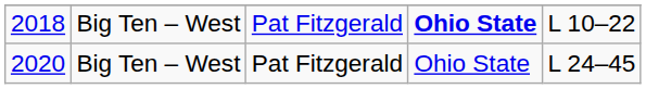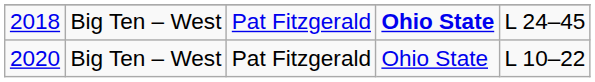2018 | column 5: L 10–22 -> L 24–45
2020 | column 5: L 24–45 -> L 10–22
